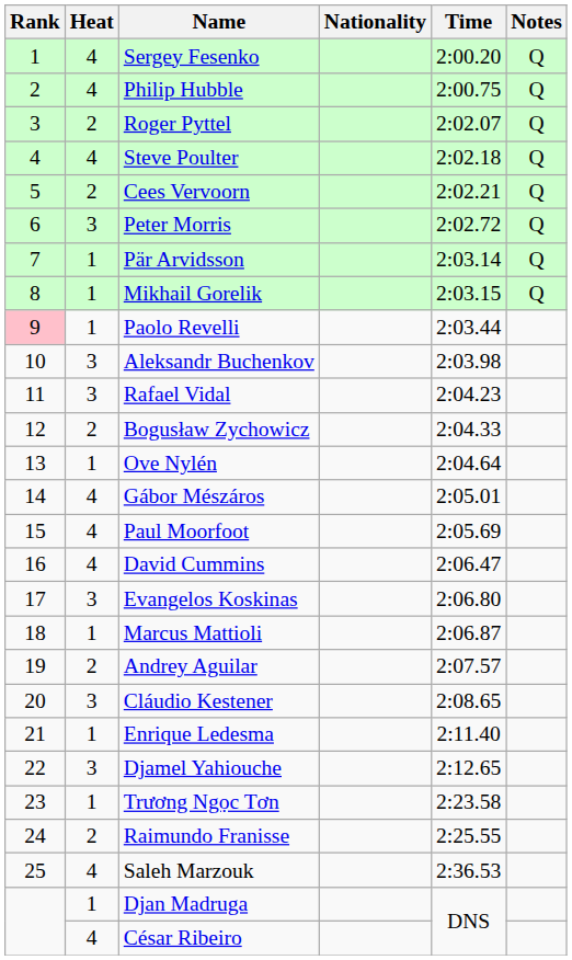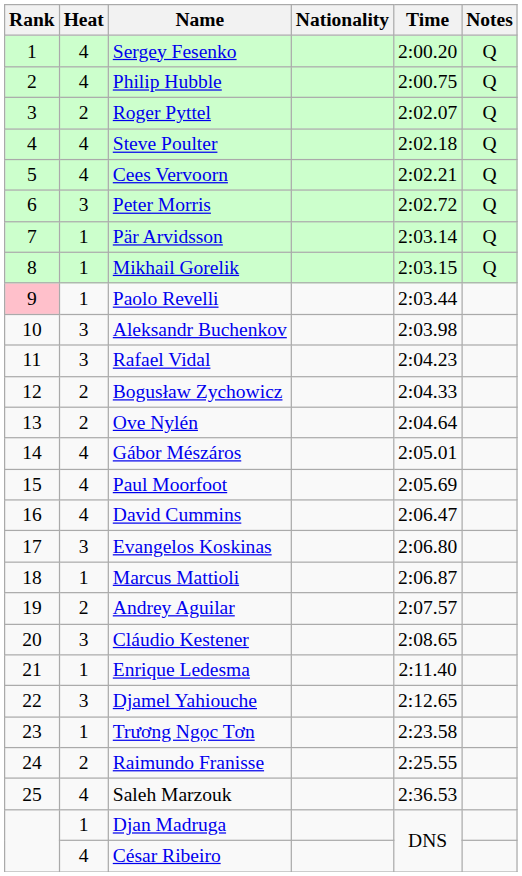Cees Vervoorn | Heat: 2 -> 4
Ove Nylén | Heat: 1 -> 2
